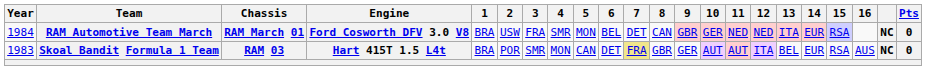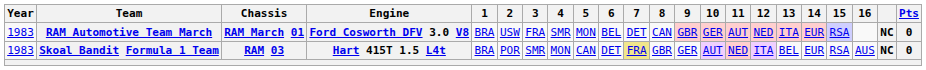RAM Automotive Team March | Year: 1984 -> 1983
RAM Automotive Team March | 11: NED -> AUT
Skoal Bandit Formula 1 Team | 11: AUT -> NED
